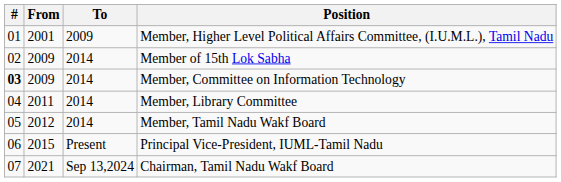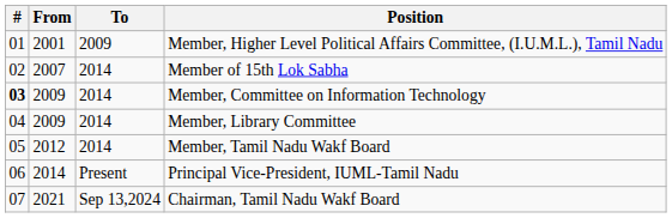Member of 15th Lok Sabha | From: 2009 -> 2007
Member, Library Committee | From: 2011 -> 2009
Principal Vice-President, IUML-Tamil Nadu | From: 2015 -> 2014
